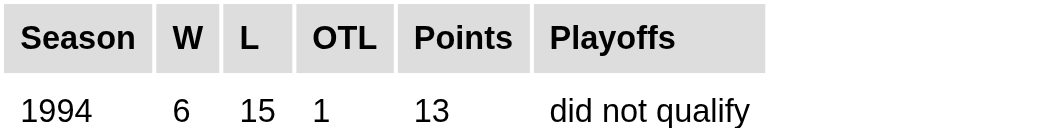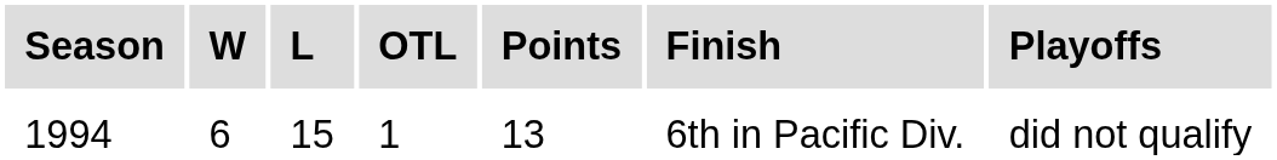+ column: Finish | 6th in Pacific Div.
